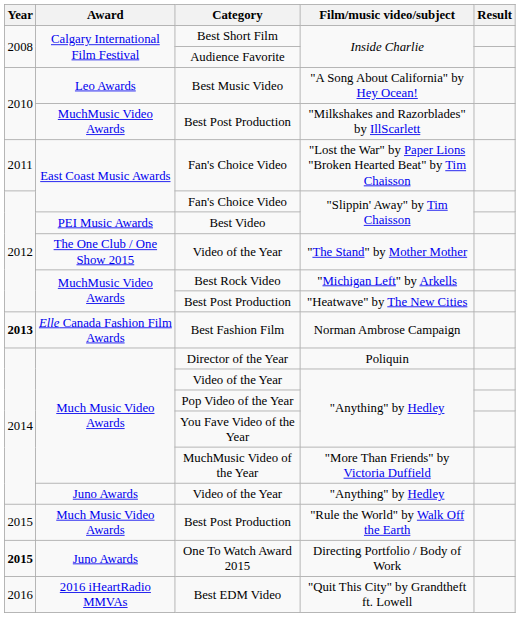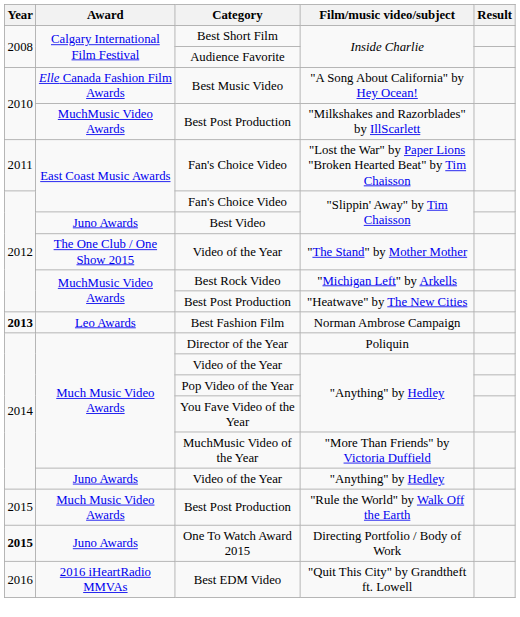Best Music Video | Award: Leo Awards -> Elle Canada Fashion Film Awards
Best Video | Award: PEI Music Awards -> Juno Awards
Best Fashion Film | Award: Elle Canada Fashion Film Awards -> Leo Awards
